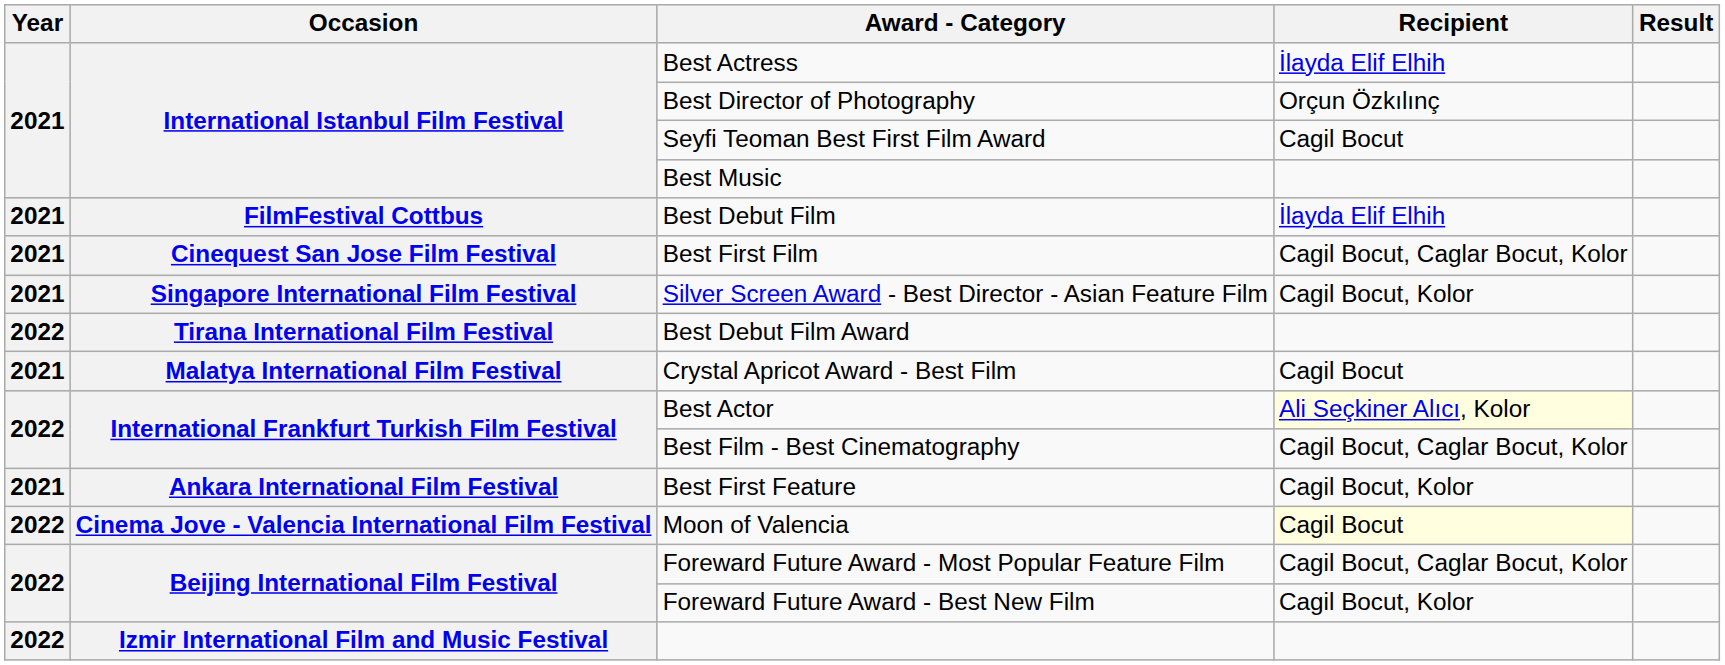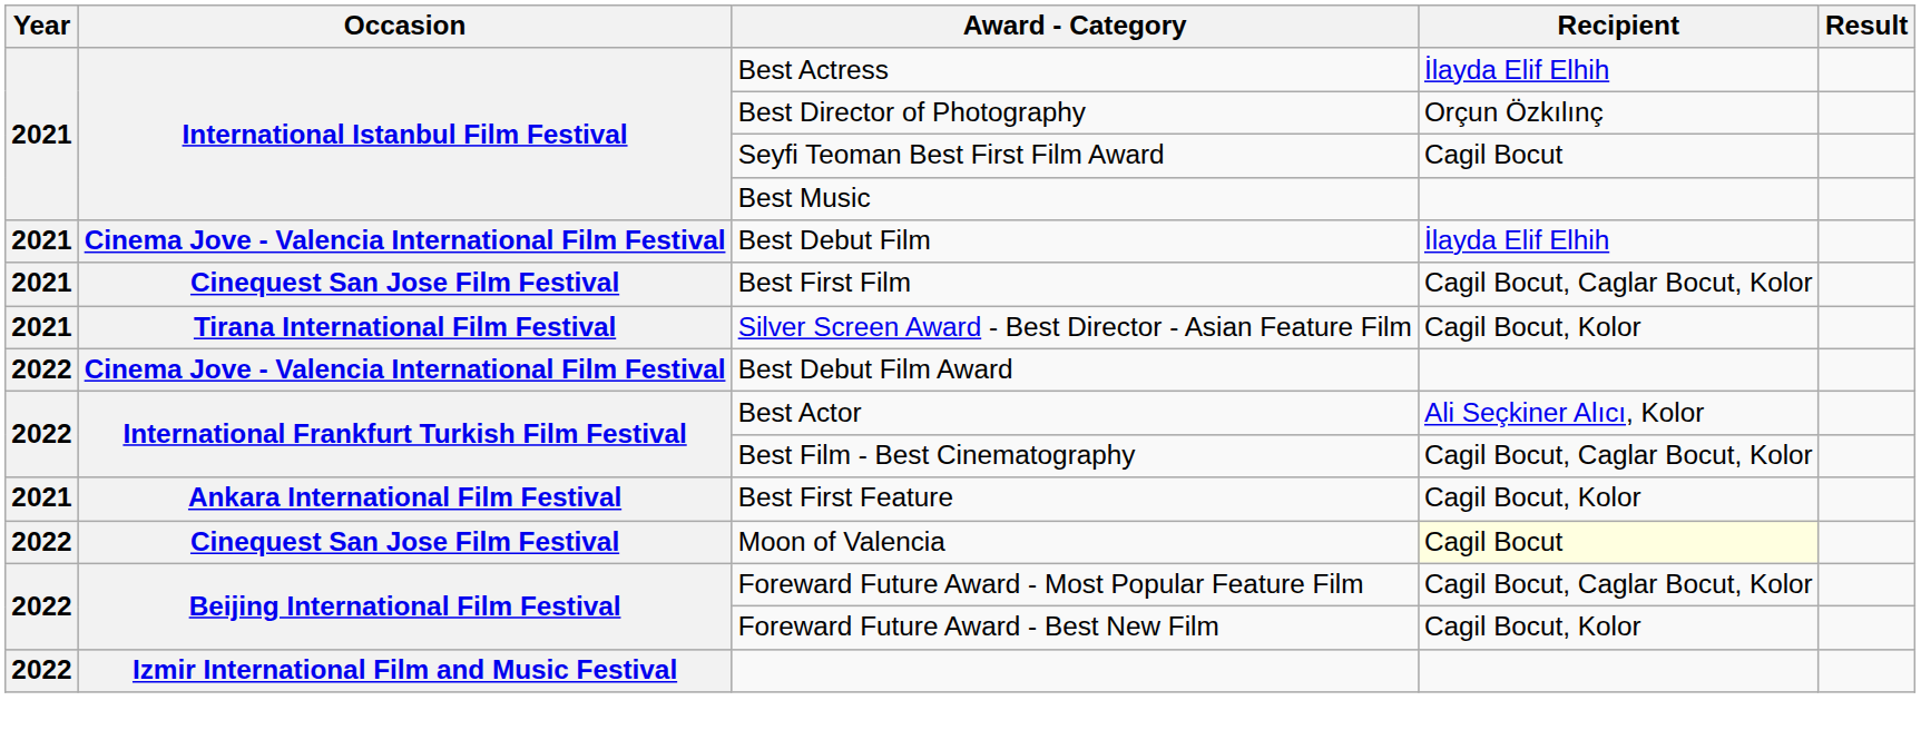Best Debut Film | Occasion: FilmFestival Cottbus -> Cinema Jove - Valencia International Film Festival
Silver Screen Award - Best Director - Asian Feature Film | Occasion: Singapore International Film Festival -> Tirana International Film Festival
Best Debut Film Award | Occasion: Tirana International Film Festival -> Cinema Jove - Valencia International Film Festival
- row: 2021 | Malatya International Film Festival | Crystal Apricot Award - Best Film | Cagil Bocut
Best Actor | Recipient: lightyellow background -> no background
Moon of Valencia | Occasion: Cinema Jove - Valencia International Film Festival -> Cinequest San Jose Film Festival
